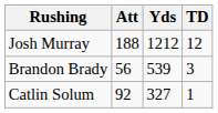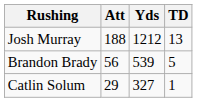Josh Murray | TD: 12 -> 13
Brandon Brady | TD: 3 -> 5
Catlin Solum | Att: 92 -> 29
